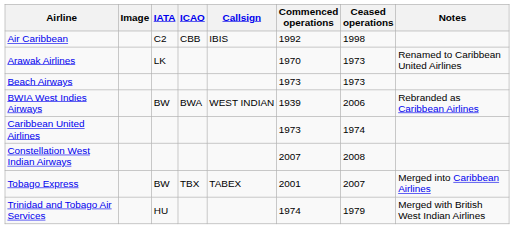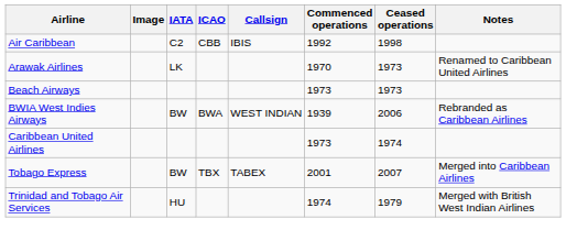- row: Constellation West Indian Airways | 2007 | 2008
